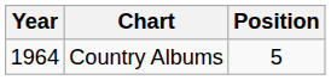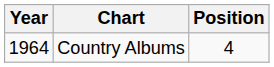Country Albums | Position: 5 -> 4
